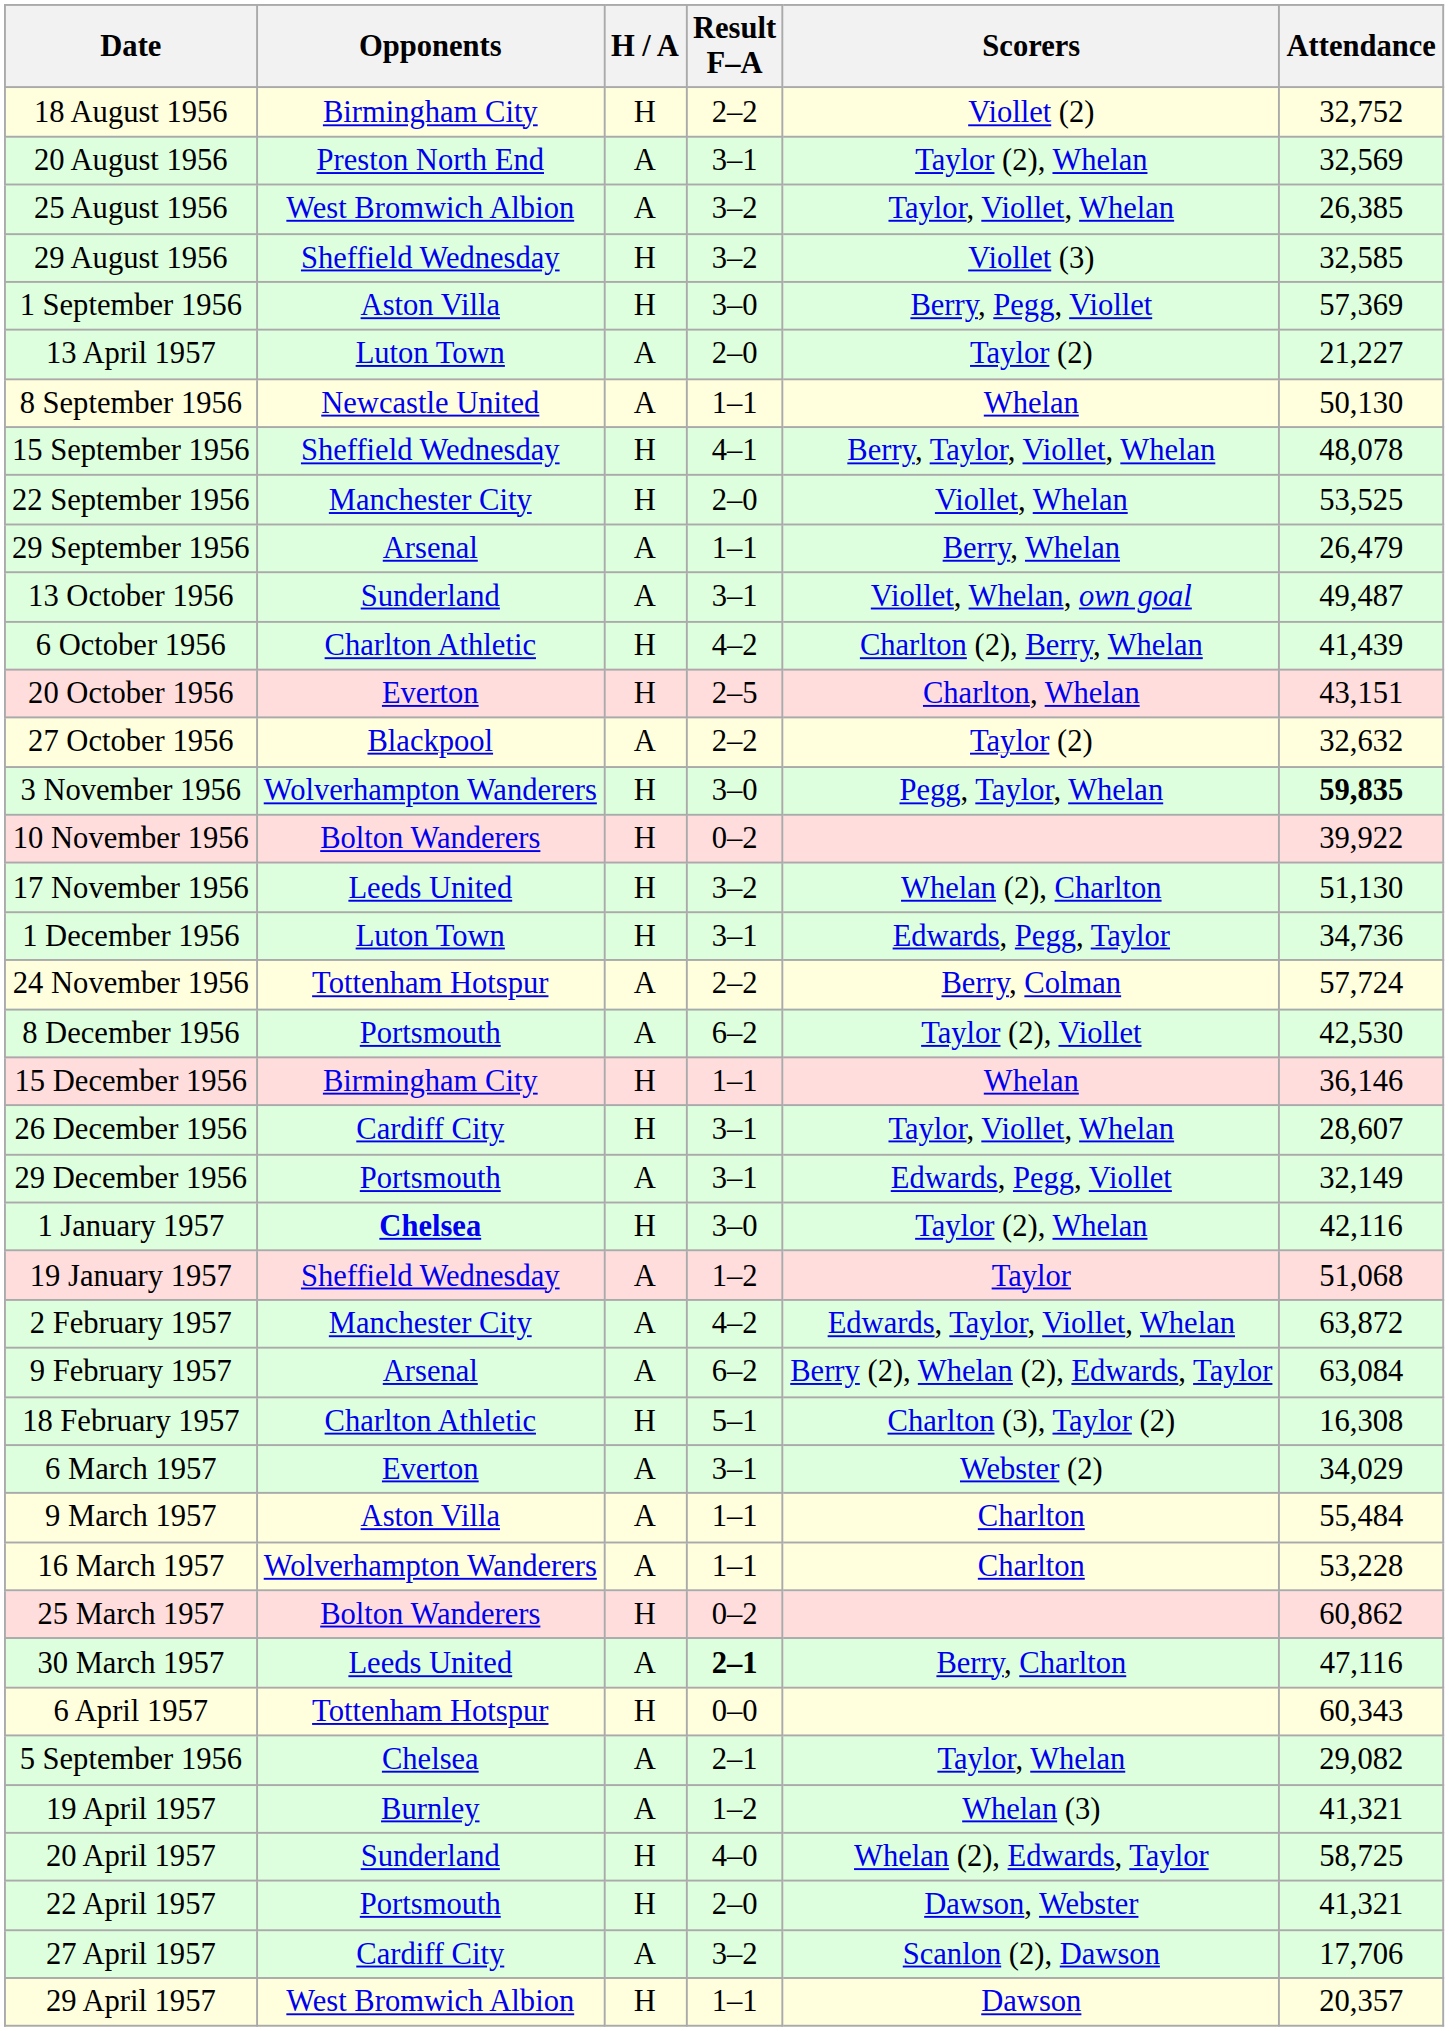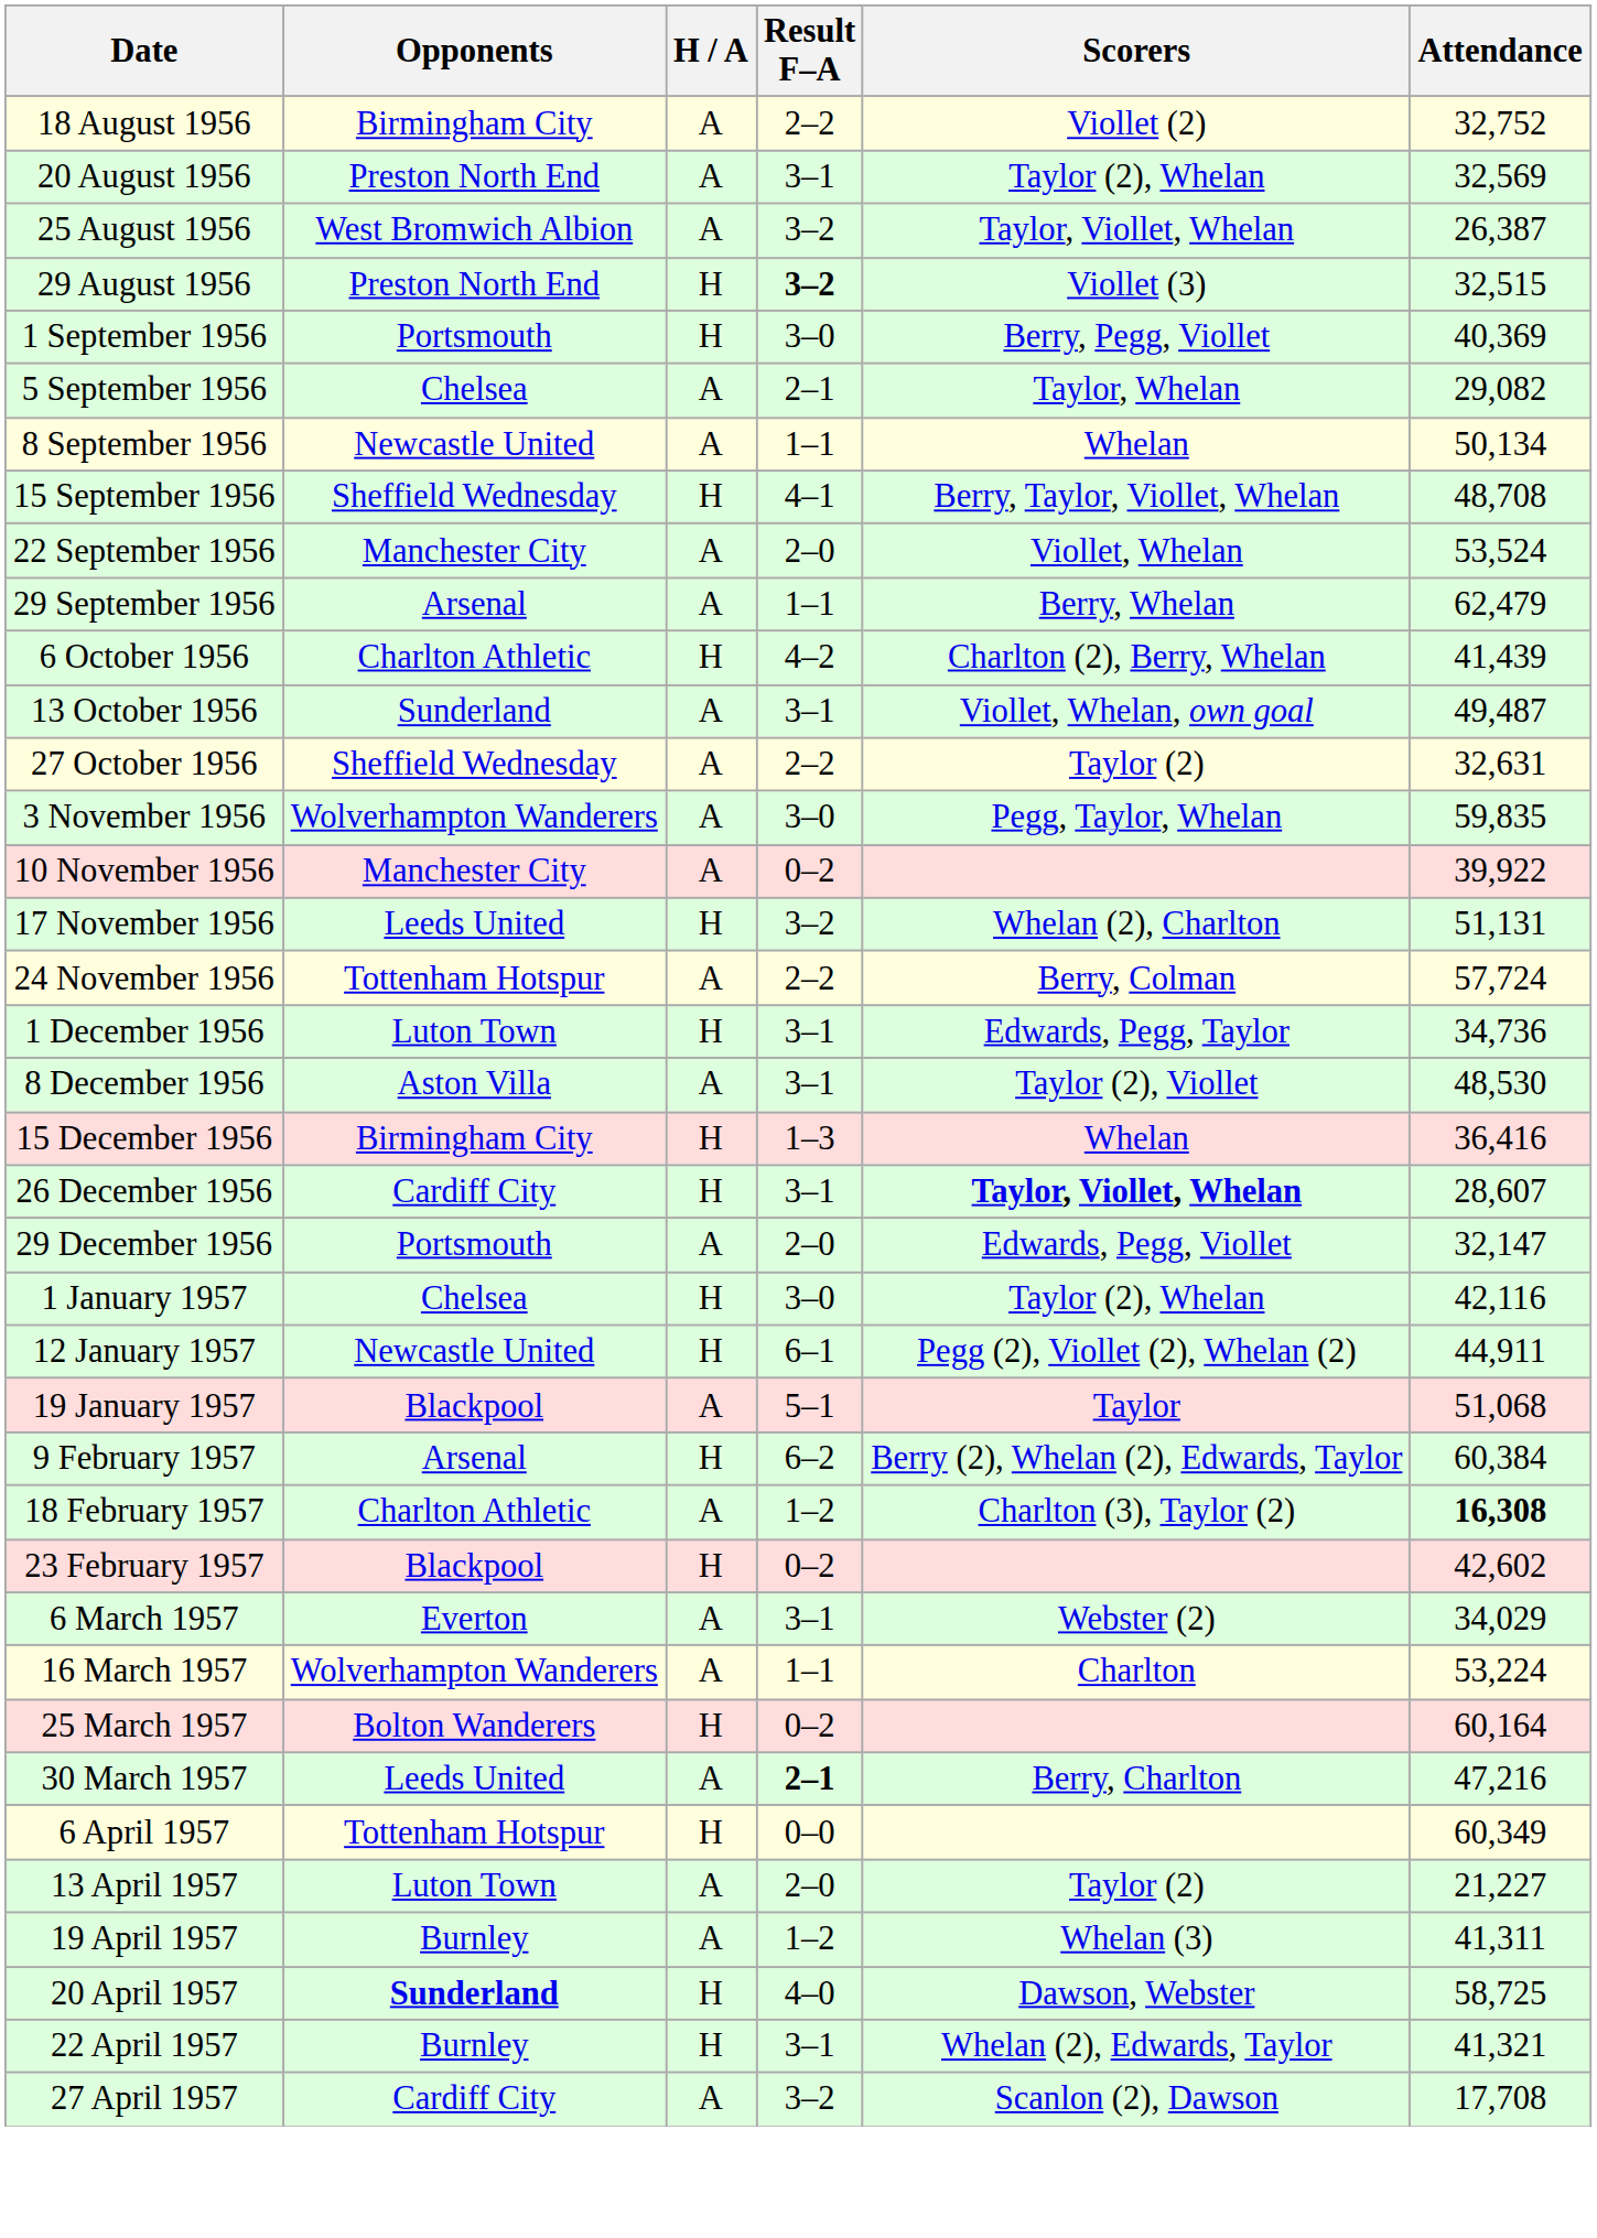18 August 1956 | H / A: H -> A
25 August 1956 | Attendance: 26,385 -> 26,387
29 August 1956 | Opponents: Sheffield Wednesday -> Preston North End
29 August 1956 | Result F–A: normal -> bold
29 August 1956 | Attendance: 32,585 -> 32,515
1 September 1956 | Opponents: Aston Villa -> Portsmouth
1 September 1956 | Attendance: 57,369 -> 40,369
rows swapped: 5 September 1956 <-> 13 April 1957
8 September 1956 | Attendance: 50,130 -> 50,134
15 September 1956 | Attendance: 48,078 -> 48,708
22 September 1956 | H / A: H -> A
22 September 1956 | Attendance: 53,525 -> 53,524
29 September 1956 | Attendance: 26,479 -> 62,479
rows swapped: 6 October 1956 <-> 13 October 1956
- row: 20 October 1956 | Everton | H | 2–5 | Charlton, Whelan | 43,151
27 October 1956 | Opponents: Blackpool -> Sheffield Wednesday
27 October 1956 | Attendance: 32,632 -> 32,631
3 November 1956 | H / A: H -> A
3 November 1956 | Attendance: bold -> normal
10 November 1956 | Opponents: Bolton Wanderers -> Manchester City
10 November 1956 | H / A: H -> A
17 November 1956 | Attendance: 51,130 -> 51,131
rows swapped: 24 November 1956 <-> 1 December 1956
8 December 1956 | Opponents: Portsmouth -> Aston Villa
8 December 1956 | Result F–A: 6–2 -> 3–1
8 December 1956 | Attendance: 42,530 -> 48,530
15 December 1956 | Result F–A: 1–1 -> 1–3
15 December 1956 | Attendance: 36,146 -> 36,416
26 December 1956 | Scorers: normal -> bold
29 December 1956 | Result F–A: 3–1 -> 2–0
29 December 1956 | Attendance: 32,149 -> 32,147
1 January 1957 | Opponents: bold -> normal
+ row: 12 January 1957 | Newcastle United | H | 6–1 | Pegg (2), Viollet (2), Whelan (2) | 44,911
19 January 1957 | Opponents: Sheffield Wednesday -> Blackpool
19 January 1957 | Result F–A: 1–2 -> 5–1
- row: 2 February 1957 | Manchester City | A | 4–2 | Edwards, Taylor, Viollet, Whelan | 63,872
9 February 1957 | H / A: A -> H
9 February 1957 | Attendance: 63,084 -> 60,384
18 February 1957 | H / A: H -> A
18 February 1957 | Result F–A: 5–1 -> 1–2
18 February 1957 | Attendance: normal -> bold
+ row: 23 February 1957 | Blackpool | H | 0–2 | 42,602
- row: 9 March 1957 | Aston Villa | A | 1–1 | Charlton | 55,484
16 March 1957 | Attendance: 53,228 -> 53,224
25 March 1957 | Attendance: 60,862 -> 60,164
30 March 1957 | Attendance: 47,116 -> 47,216
6 April 1957 | Attendance: 60,343 -> 60,349
19 April 1957 | Attendance: 41,321 -> 41,311
20 April 1957 | Opponents: normal -> bold
20 April 1957 | Scorers: Whelan (2), Edwards, Taylor -> Dawson, Webster
22 April 1957 | Opponents: Portsmouth -> Burnley
22 April 1957 | Result F–A: 2–0 -> 3–1
22 April 1957 | Scorers: Dawson, Webster -> Whelan (2), Edwards, Taylor
27 April 1957 | Attendance: 17,706 -> 17,708
- row: 29 April 1957 | West Bromwich Albion | H | 1–1 | Dawson | 20,357
